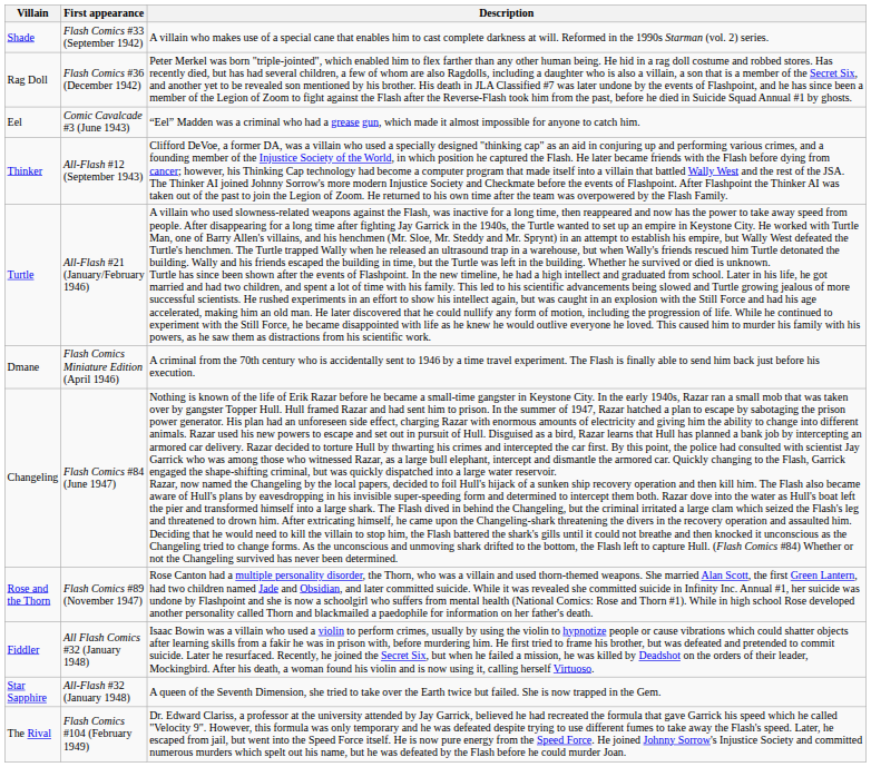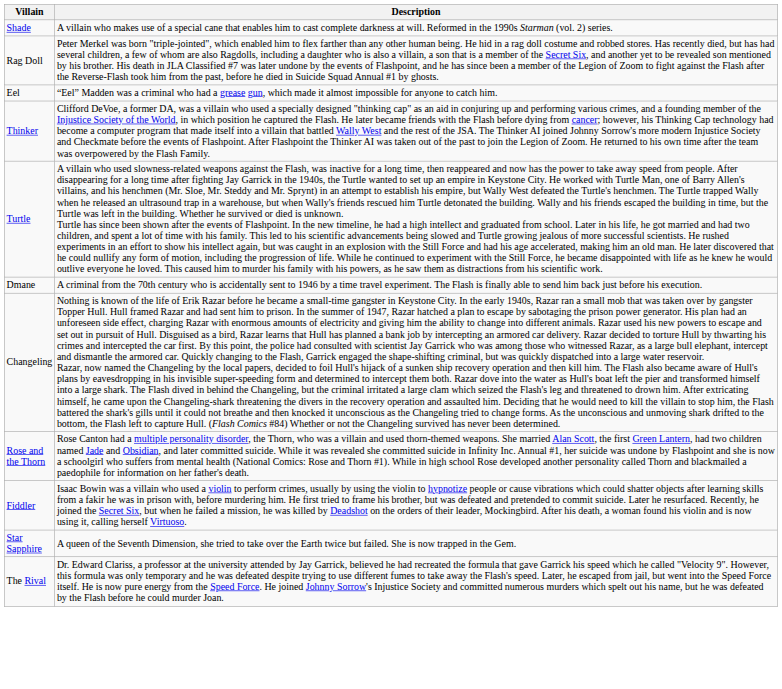- column: First appearance | Flash Comics #33 (September 1942) | Flash Comics #36 (December 1942) | Comic Cavalcade #3 (June 1943) | All-Flash #12 (September 1943) | All-Flash #21 (January/February 1946) | Flash Comics Miniature Edition (April 1946) | Flash Comics #84 (June 1947) | Flash Comics #89 (November 1947) | All Flash Comics #32 (January 1948) | All-Flash #32 (January 1948) | Flash Comics #104 (February 1949)
